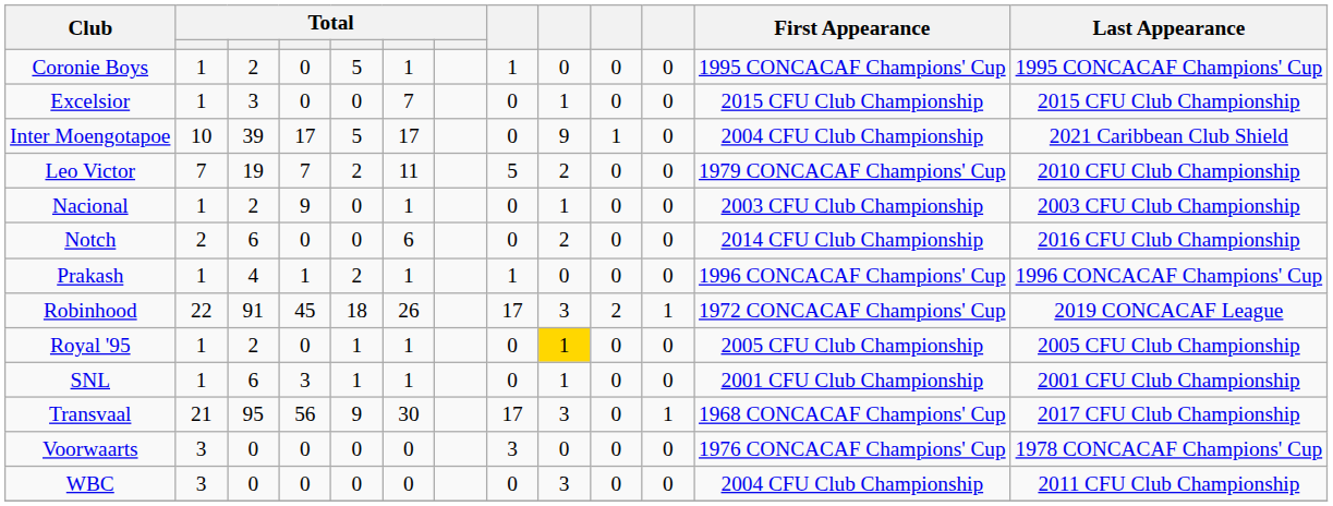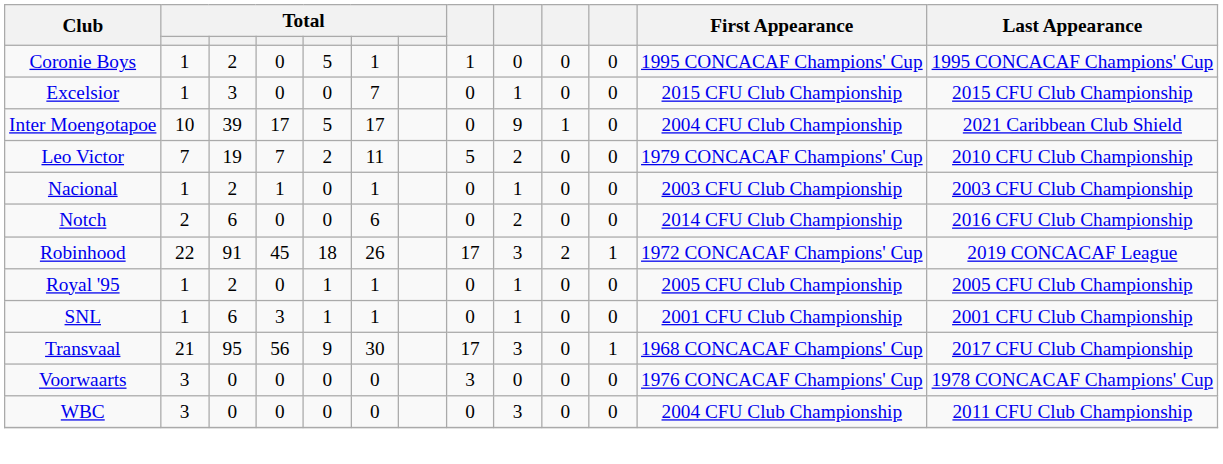Nacional | column 4: 9 -> 1
- row: Prakash | 1 | 4 | 1 | 2 | 1 | 1 | 0 | 0 | 0 | 1996 CONCACAF Champions' Cup | 1996 CONCACAF Champions' Cup
Royal '95 | column 9: gold background -> no background
